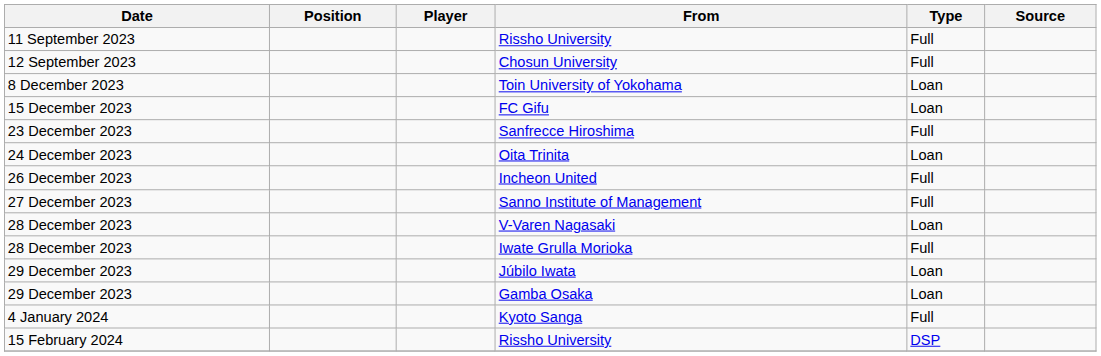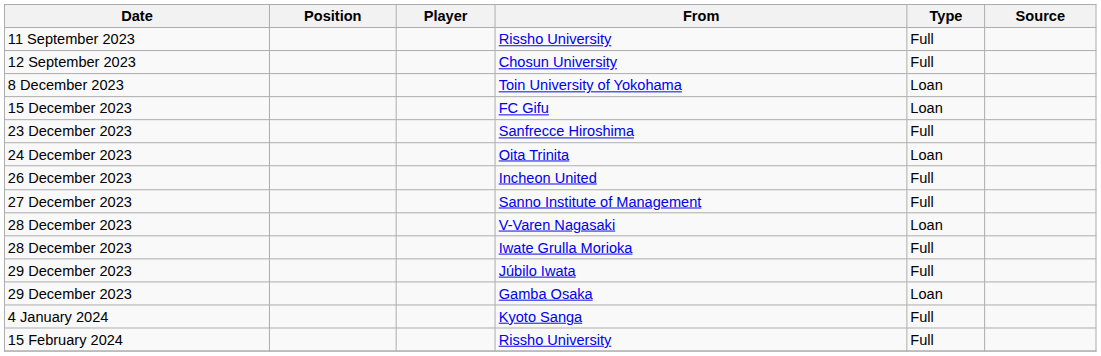Júbilo Iwata | Type: Loan -> Full
15 February 2024 / Rissho University | Type: DSP -> Full
